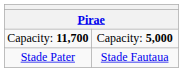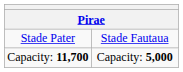rows swapped: Stade Pater <-> Capacity: 11,700
